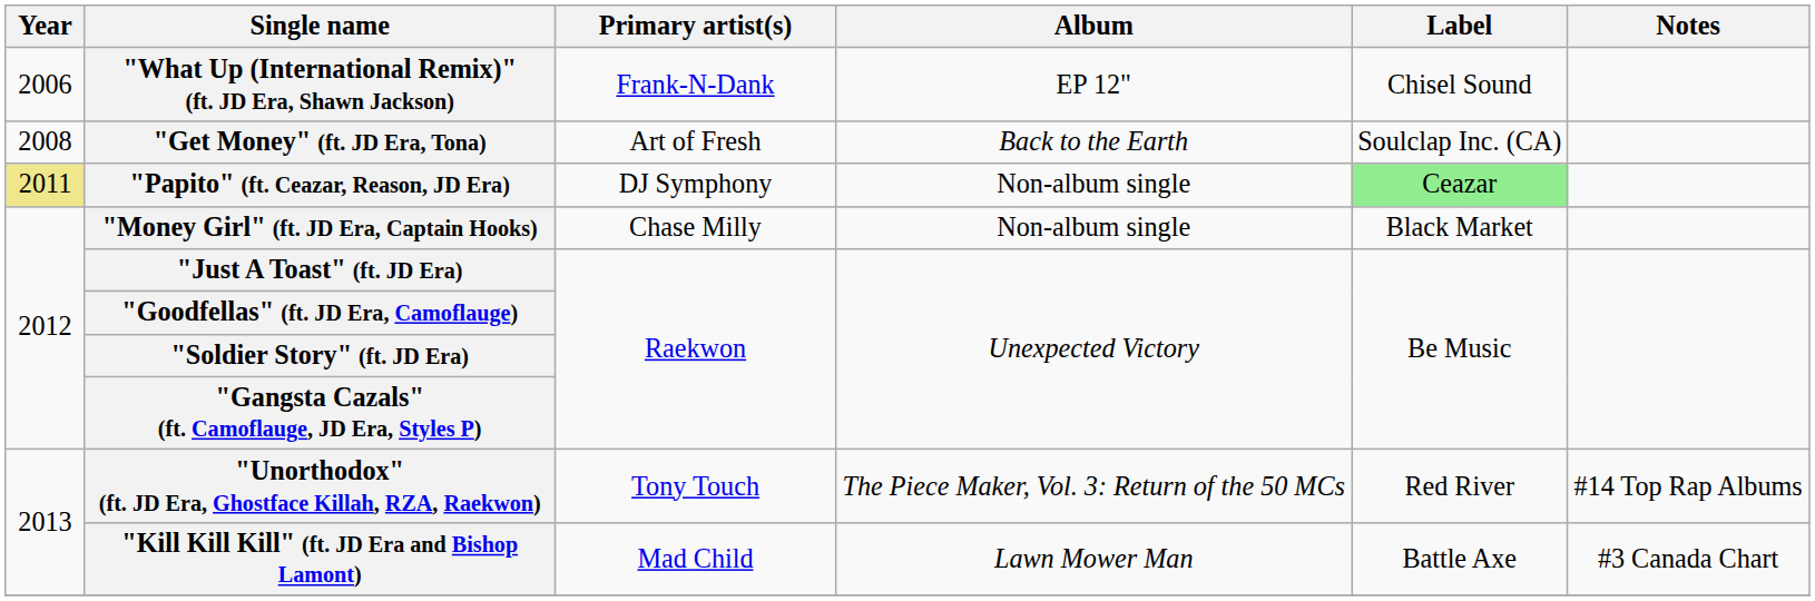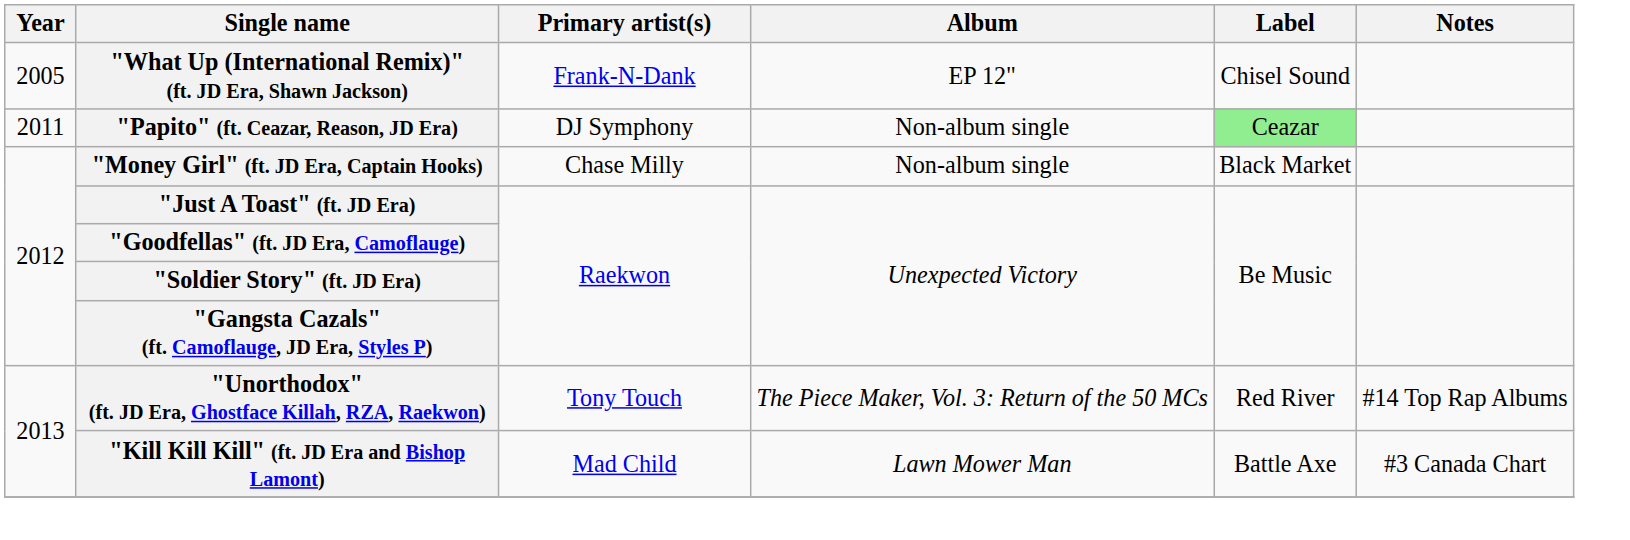"What Up (International Remix)" (ft. JD Era, Shawn Jackson) | Year: 2006 -> 2005
- row: 2008 | "Get Money" (ft. JD Era, Tona) | Art of Fresh | Back to the Earth | Soulclap Inc. (CA)
"Papito" (ft. Ceazar, Reason, JD Era) | Year: khaki background -> no background
